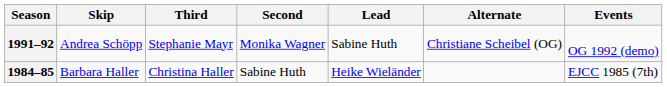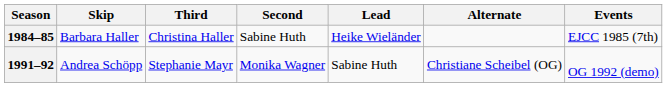rows swapped: 1984–85 <-> 1991–92
